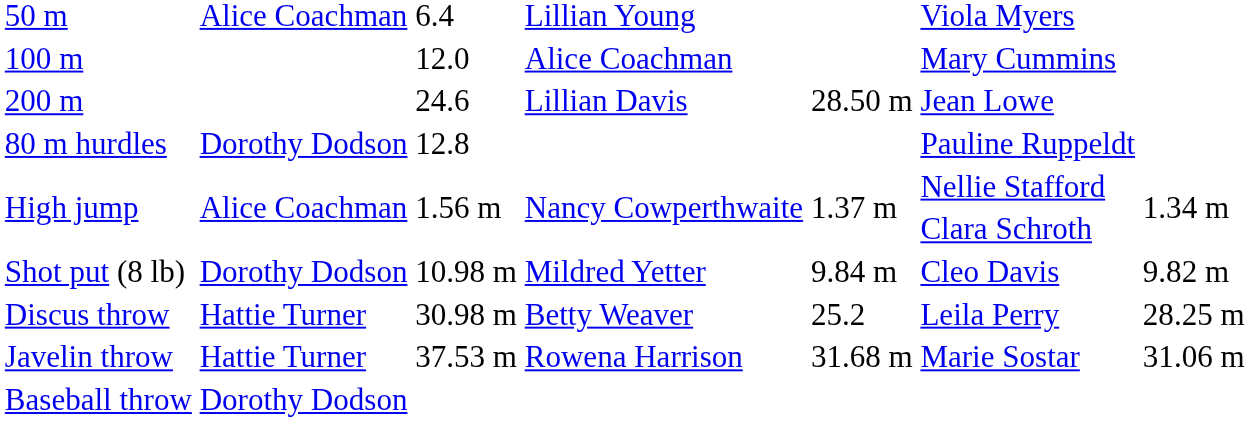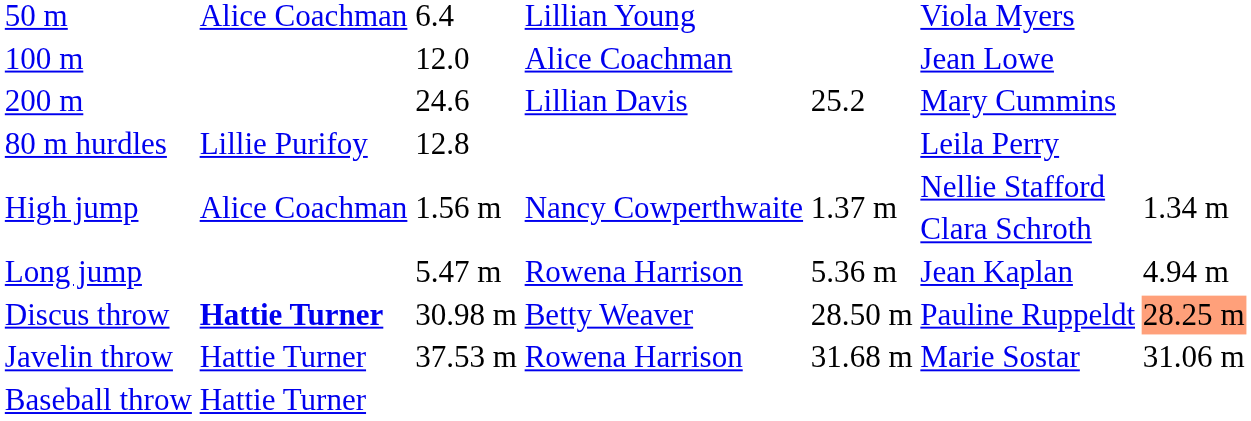100 m | column 6: Mary Cummins -> Jean Lowe
200 m | column 5: 28.50 m -> 25.2
200 m | column 6: Jean Lowe -> Mary Cummins
80 m hurdles | column 2: Dorothy Dodson -> Lillie Purifoy
80 m hurdles | column 6: Pauline Ruppeldt -> Leila Perry
+ row: Long jump | 5.47 m | Rowena Harrison | 5.36 m | Jean Kaplan | 4.94 m
- row: Shot put (8 lb) | Dorothy Dodson | 10.98 m | Mildred Yetter | 9.84 m | Cleo Davis | 9.82 m
Discus throw | column 2: normal -> bold
Discus throw | column 5: 25.2 -> 28.50 m
Discus throw | column 6: Leila Perry -> Pauline Ruppeldt
Discus throw | column 7: no background -> lightsalmon background
Baseball throw | column 2: Dorothy Dodson -> Hattie Turner
